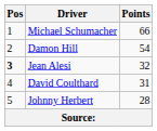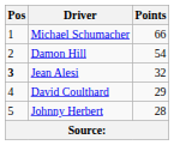David Coulthard | Points: 31 -> 29
